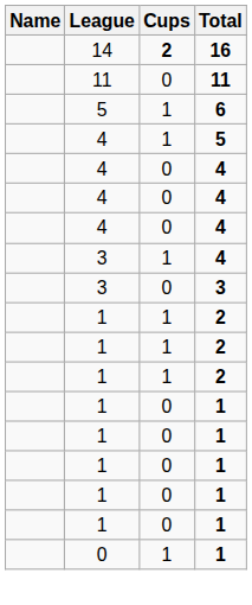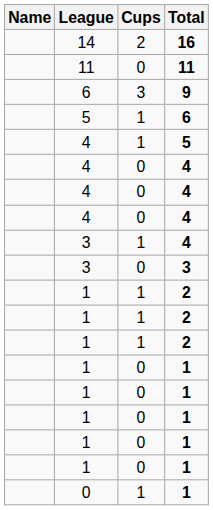16 | Cups: bold -> normal
+ row: 6 | 3 | 9
